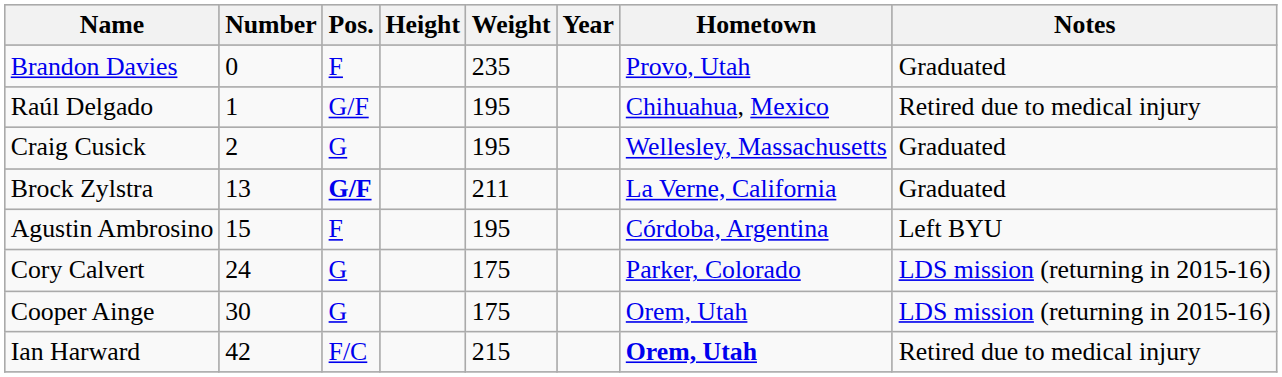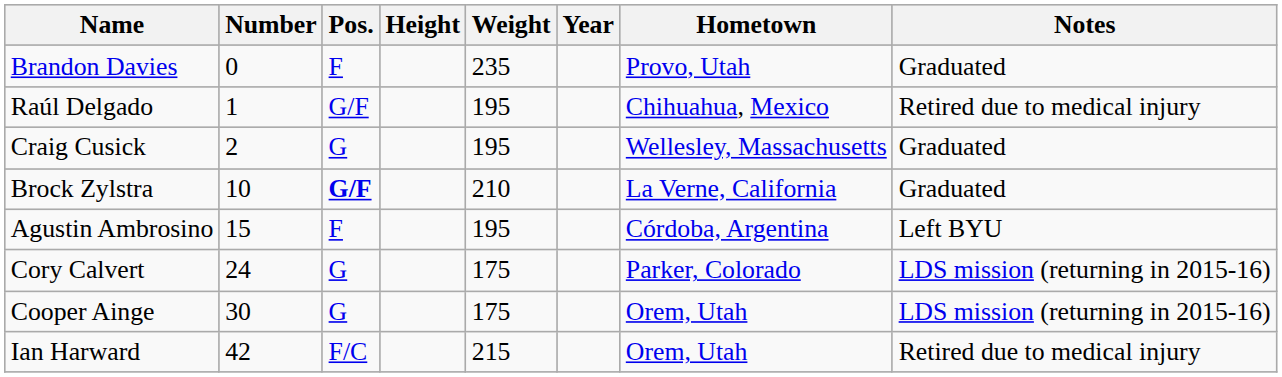Brock Zylstra | Number: 13 -> 10
Brock Zylstra | Weight: 211 -> 210
Ian Harward | Hometown: bold -> normal
